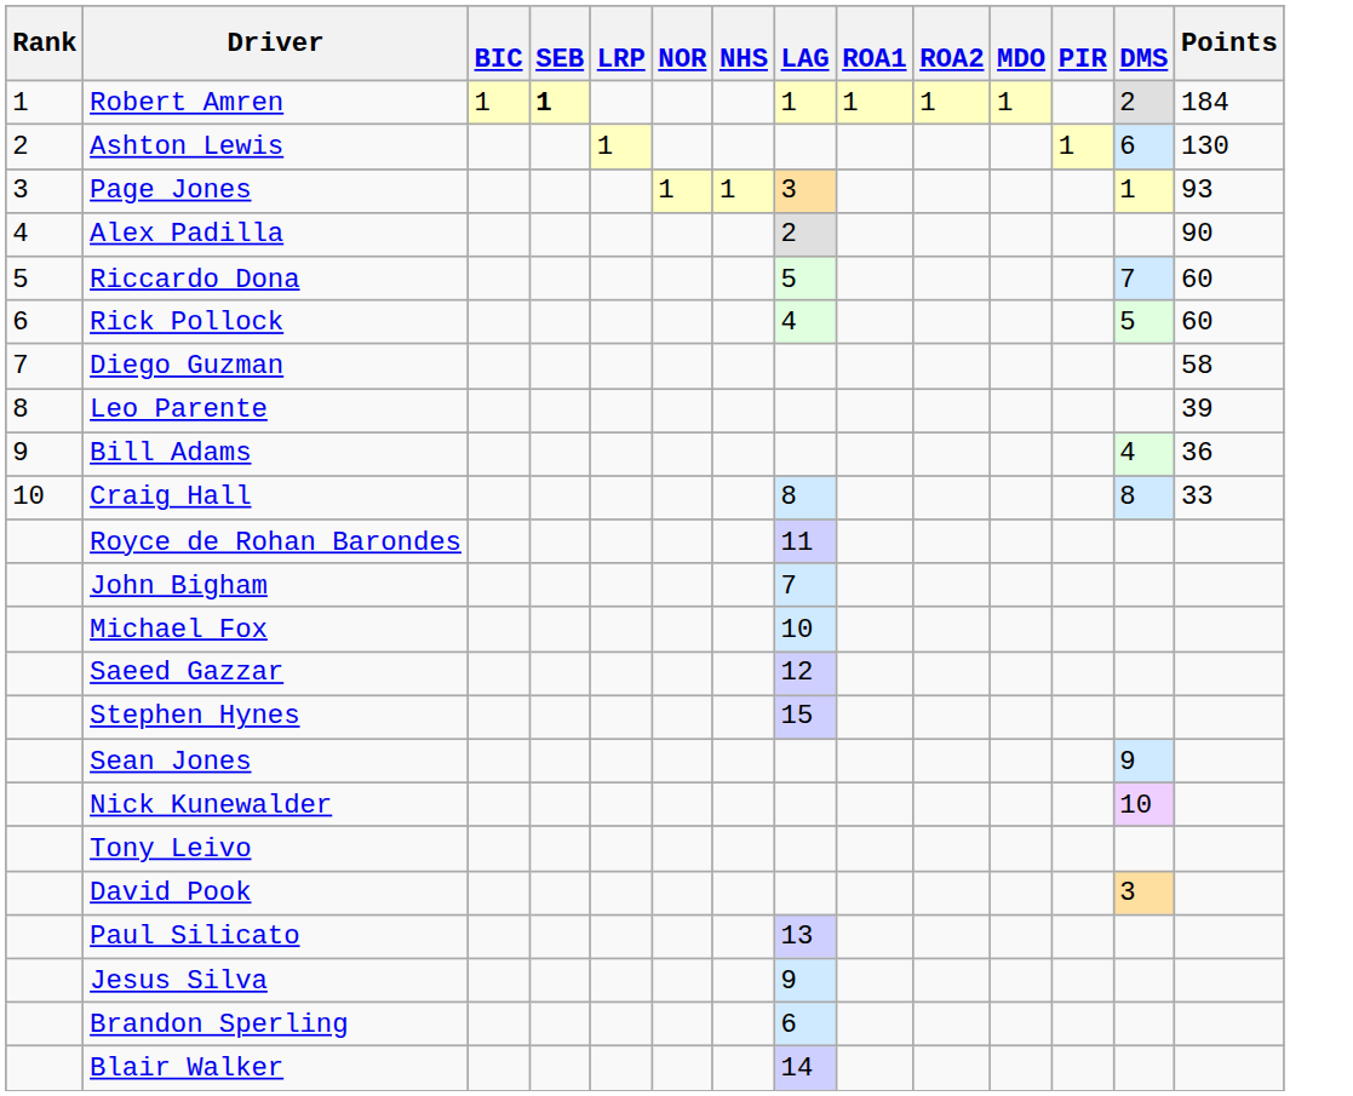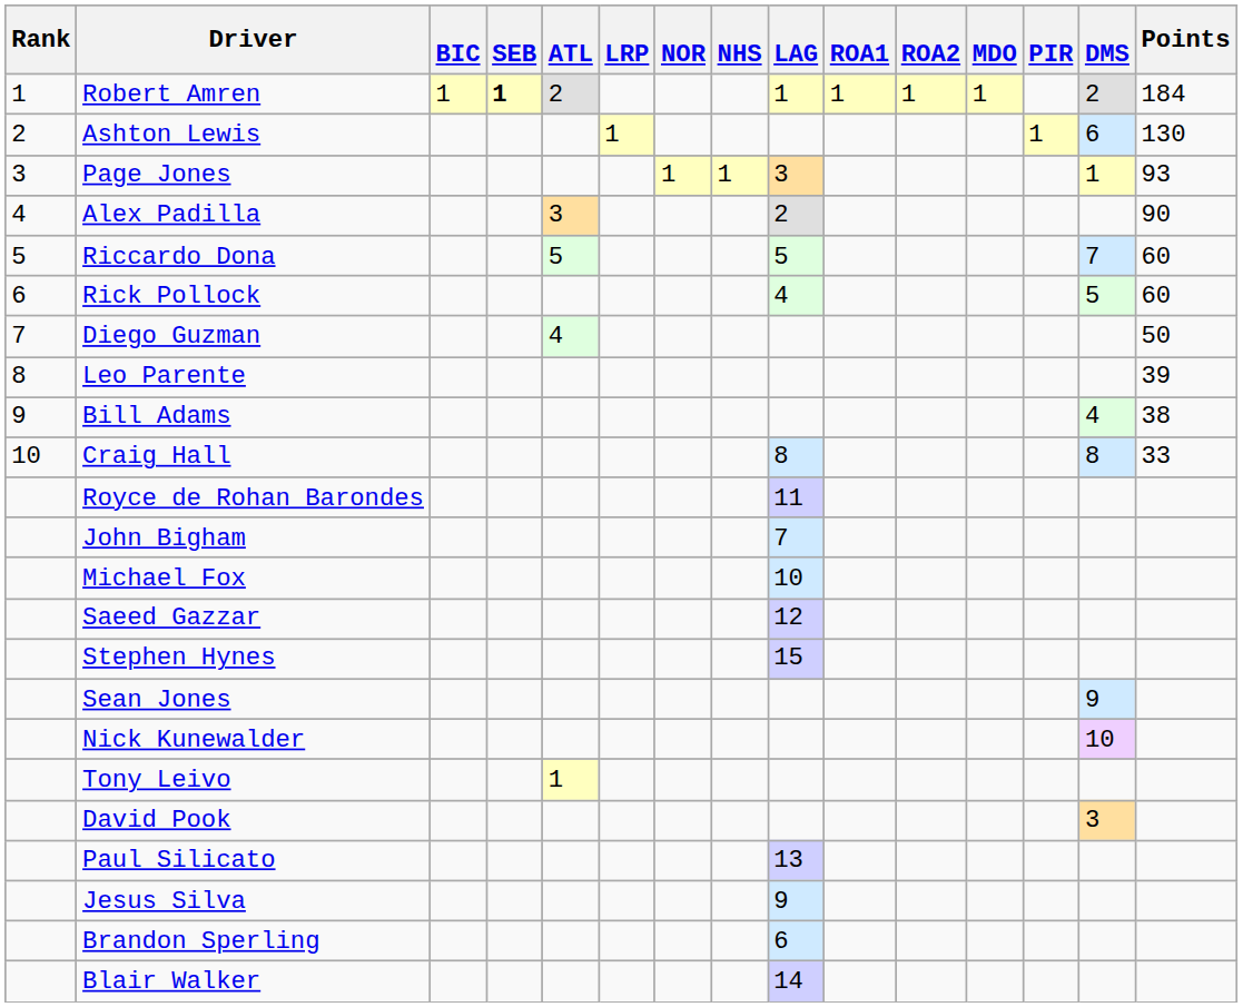+ column: ATL | 2 | 3 | 5 | 4 | 1
Diego Guzman | Points: 58 -> 50
Bill Adams | Points: 36 -> 38
